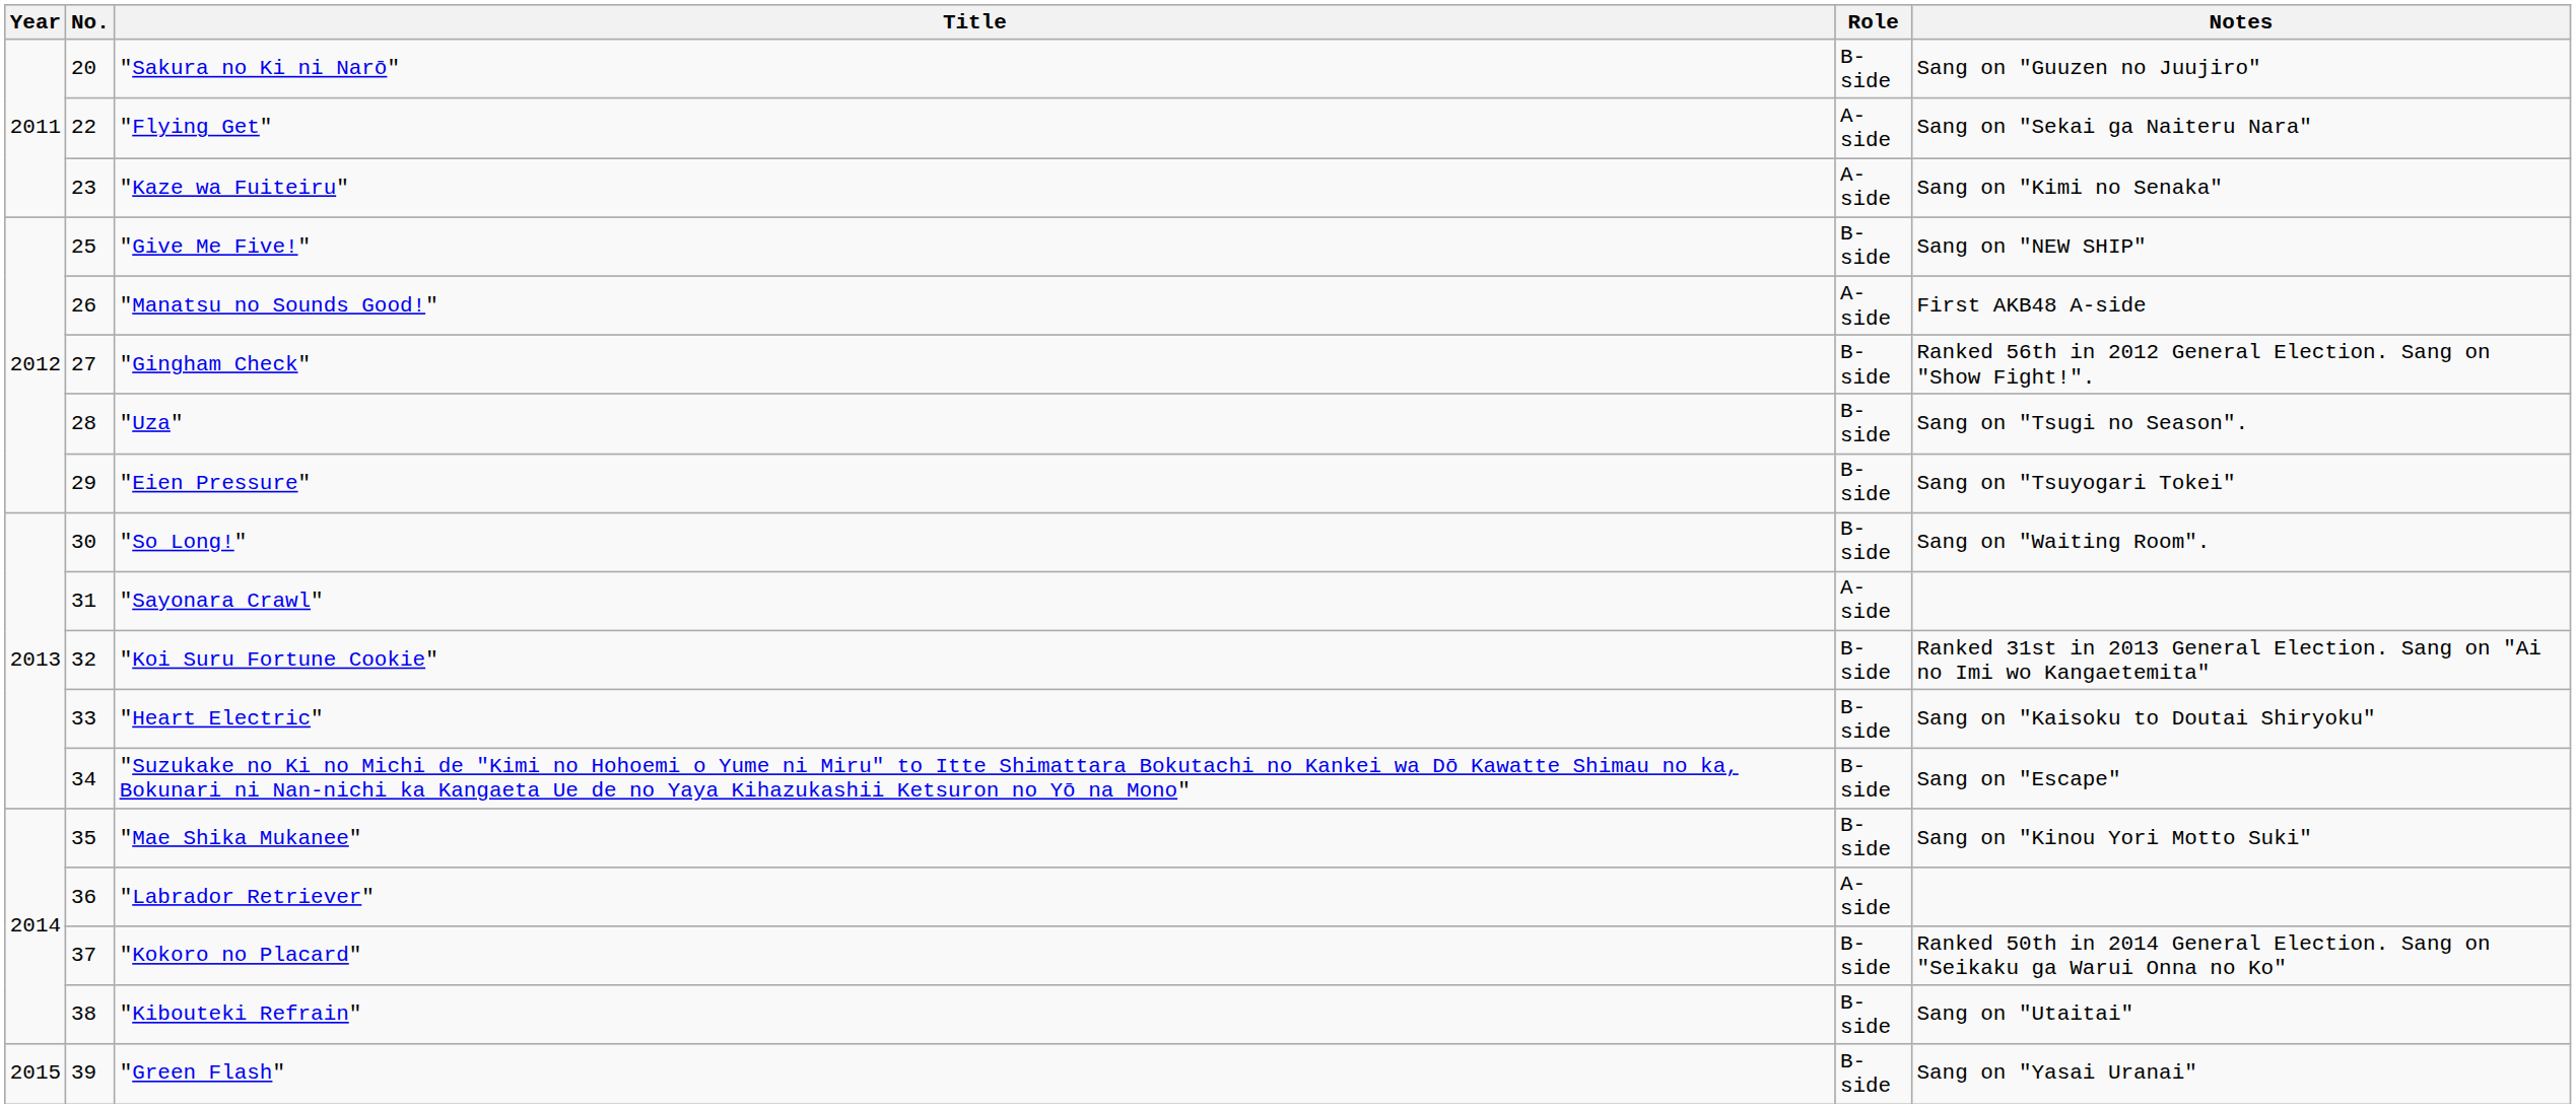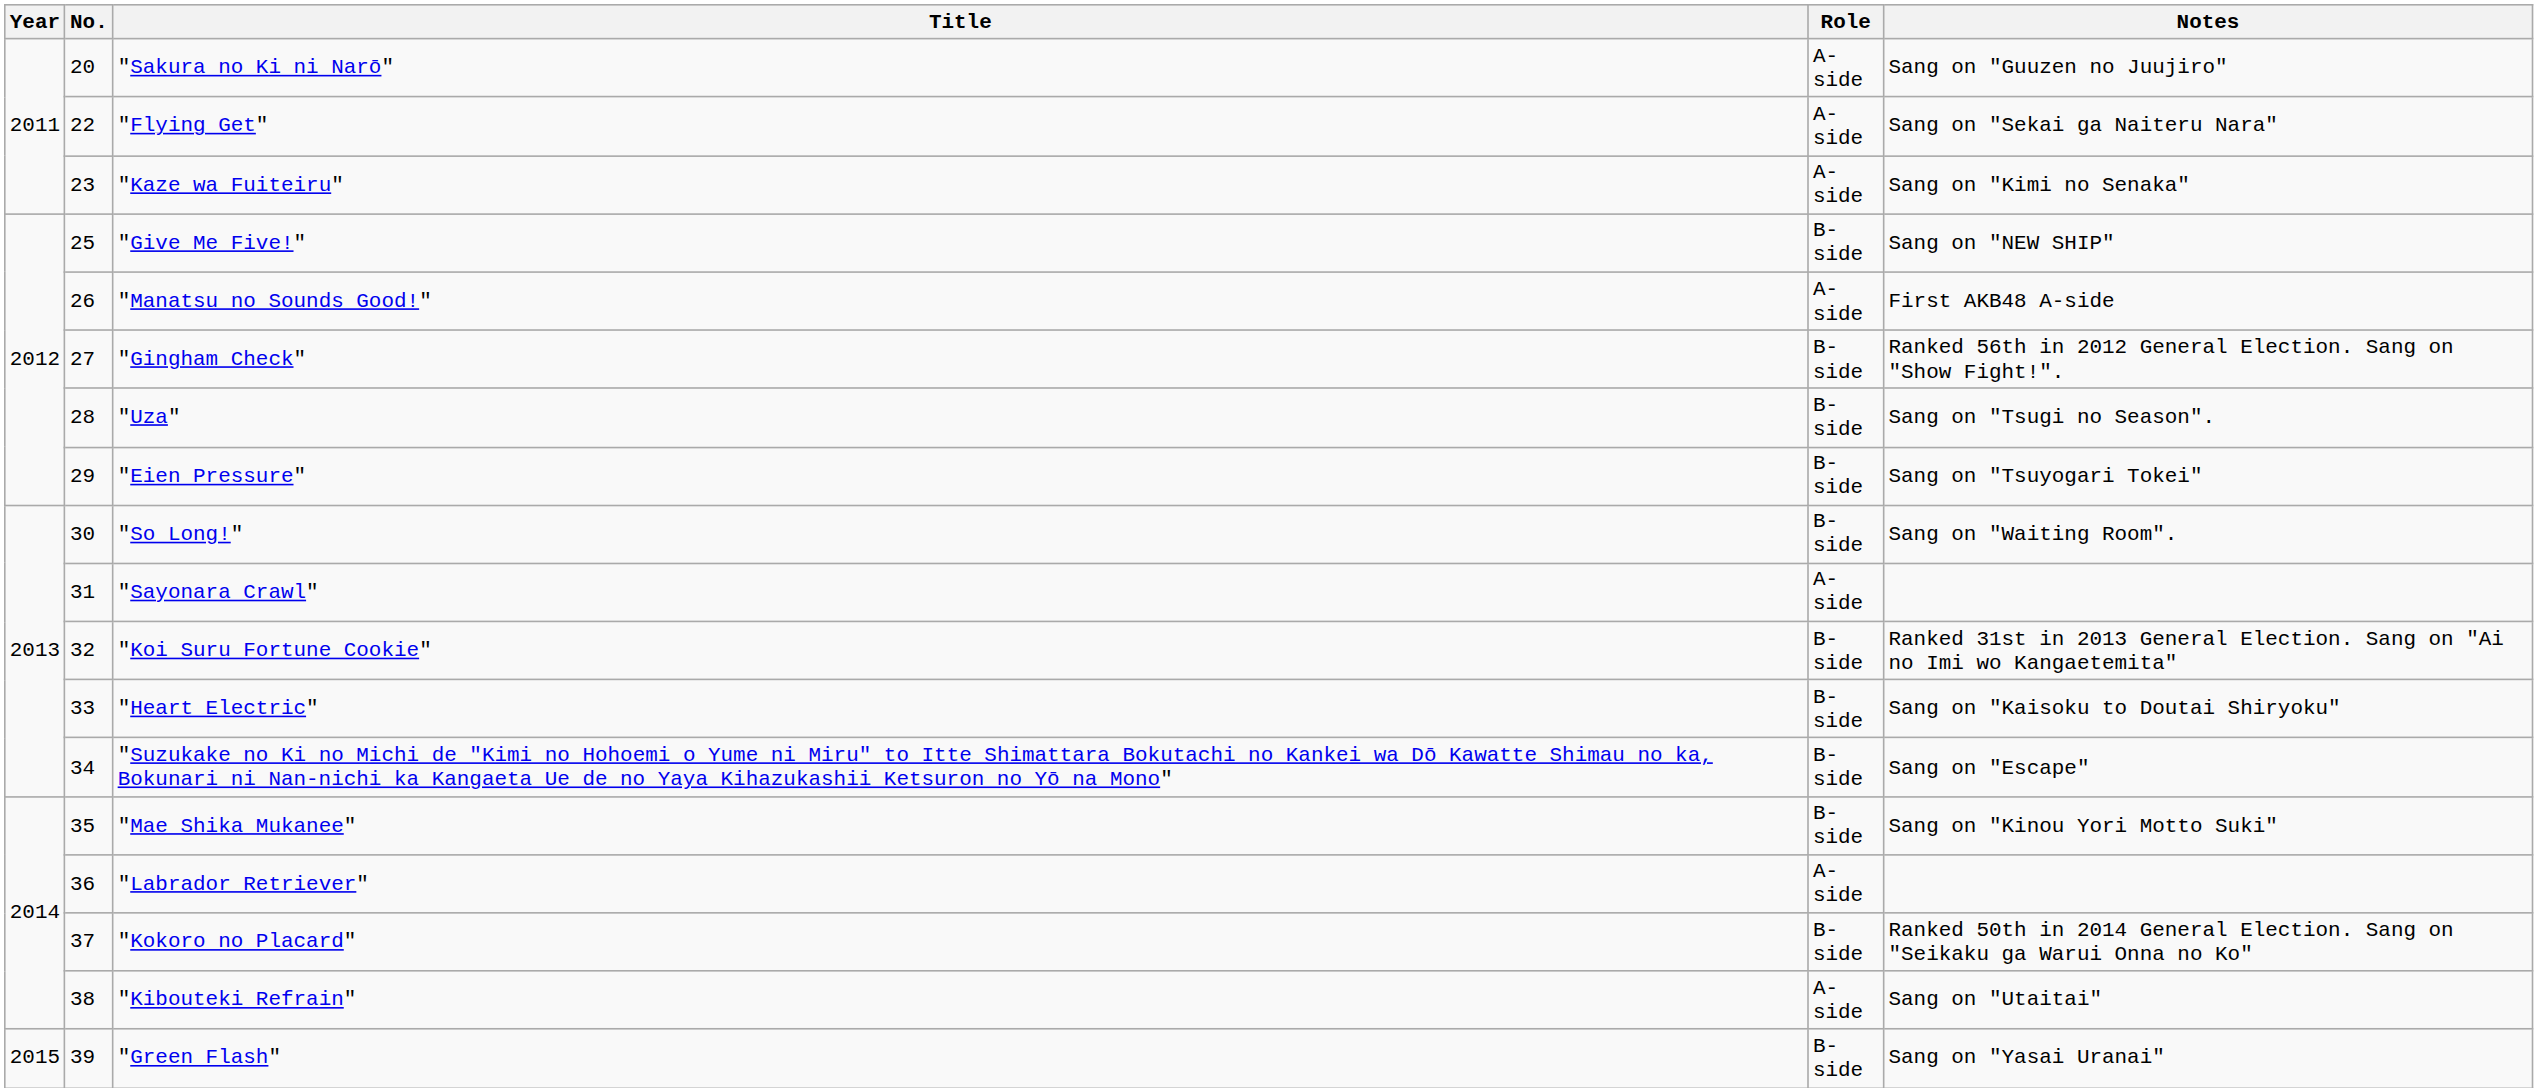"Sakura no Ki ni Narō" | Role: B-side -> A-side
"Kibouteki Refrain" | Role: B-side -> A-side
